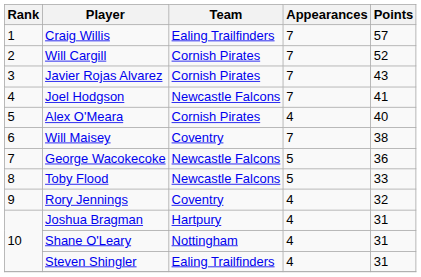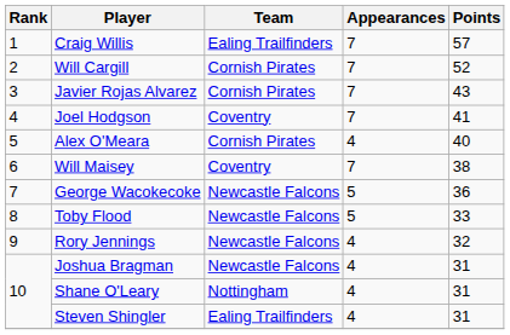Joel Hodgson | Team: Newcastle Falcons -> Coventry
Rory Jennings | Team: Coventry -> Newcastle Falcons
Joshua Bragman | Team: Hartpury -> Newcastle Falcons
